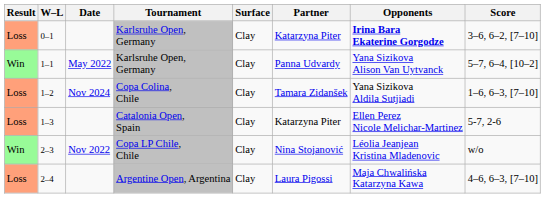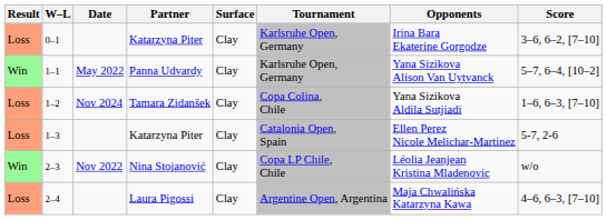columns swapped: Tournament <-> Partner
0–1 | Opponents: bold -> normal
